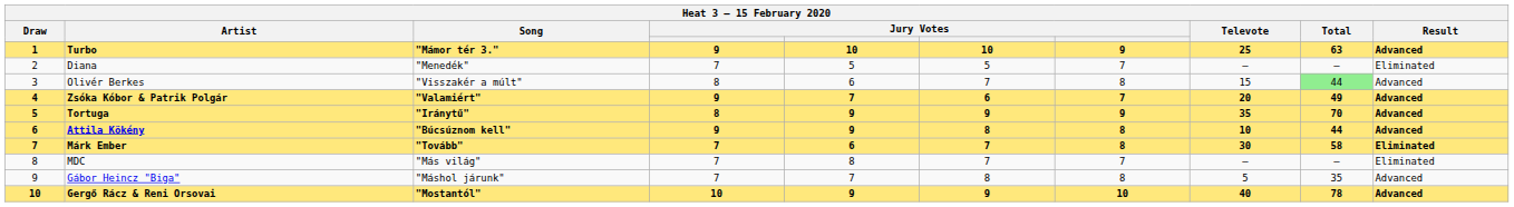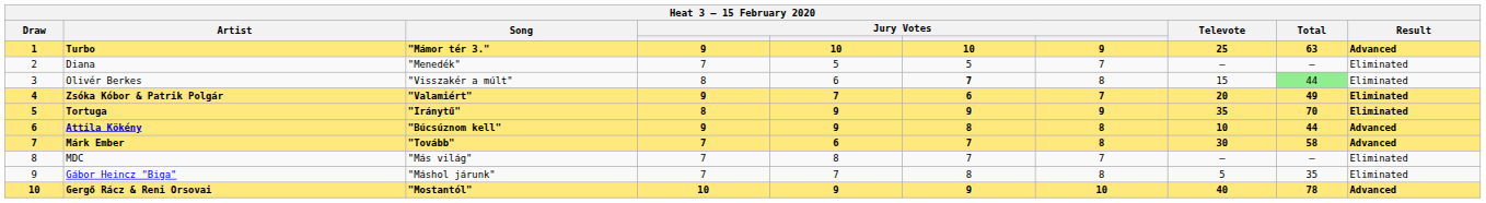Olivér Berkes | column 6: normal -> bold
Olivér Berkes | Result: Advanced -> Eliminated
Zsóka Kóbor & Patrik Polgár | Result: Advanced -> Eliminated
Tortuga | Result: Advanced -> Eliminated
Márk Ember | Result: Eliminated -> Advanced
Gábor Heincz "Biga" | Result: Advanced -> Eliminated
